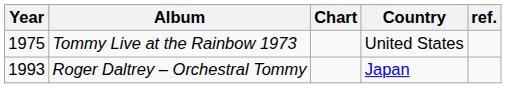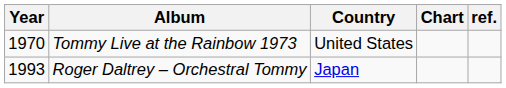columns swapped: Country <-> Chart
Tommy Live at the Rainbow 1973 | Year: 1975 -> 1970
